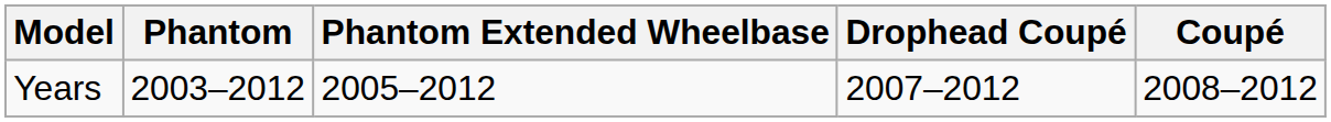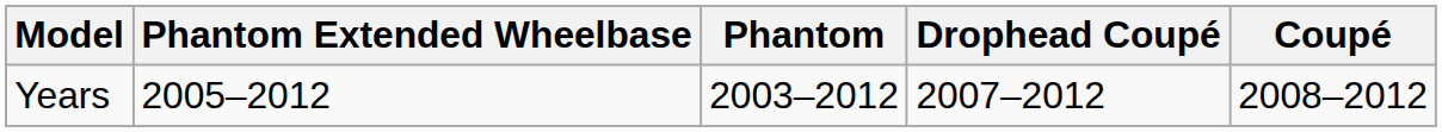columns swapped: Phantom <-> Phantom Extended Wheelbase
